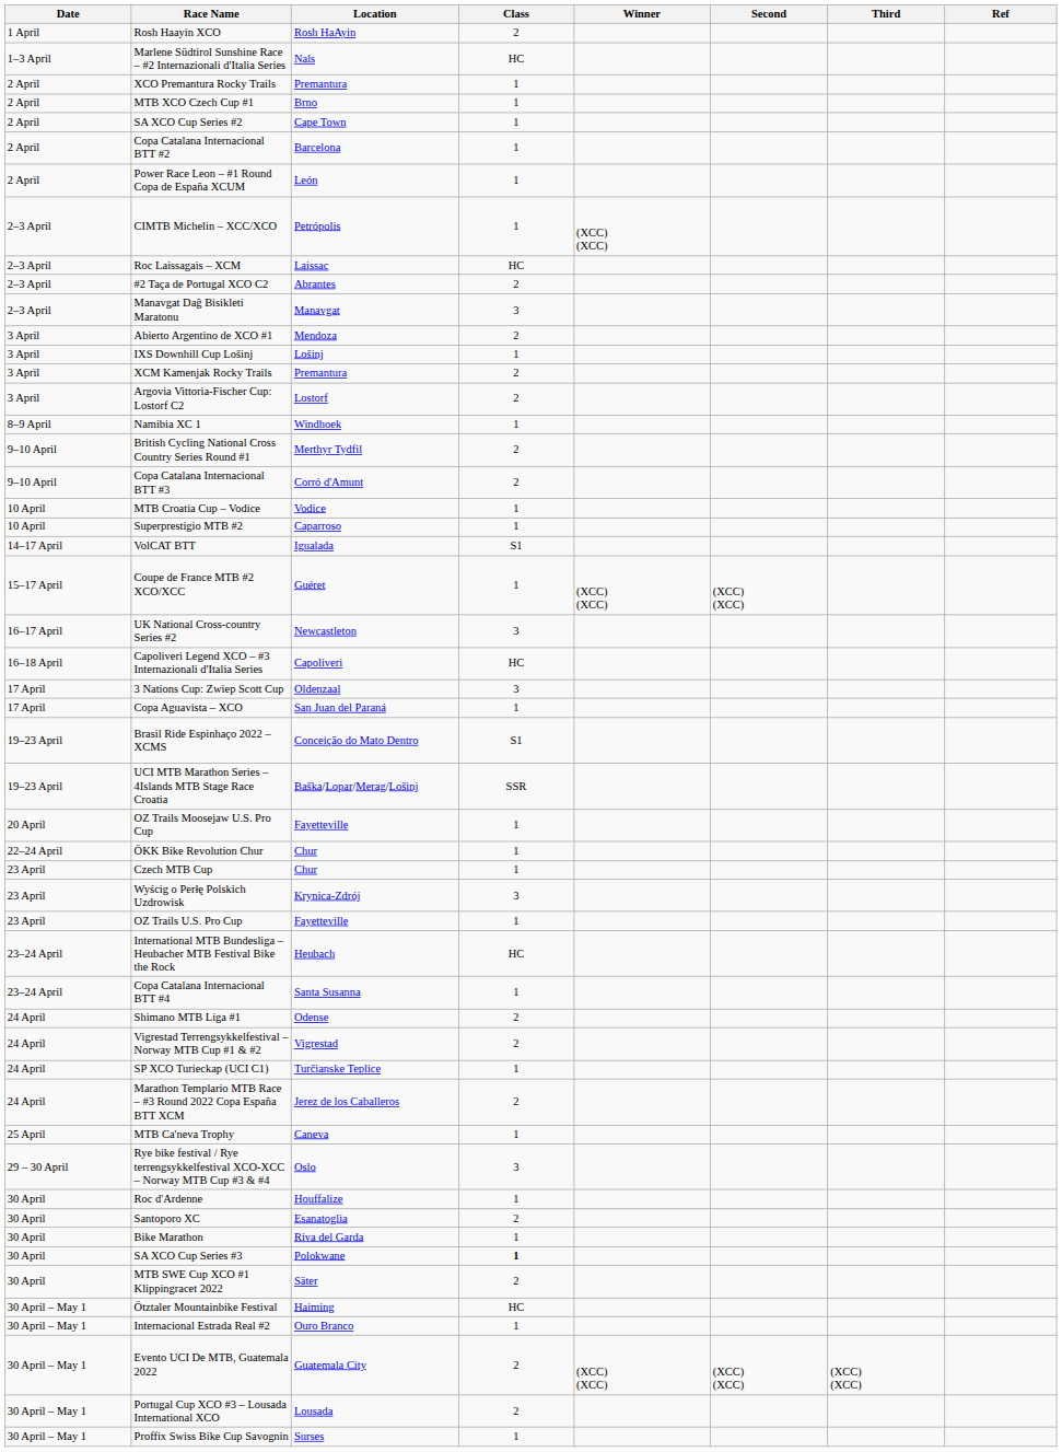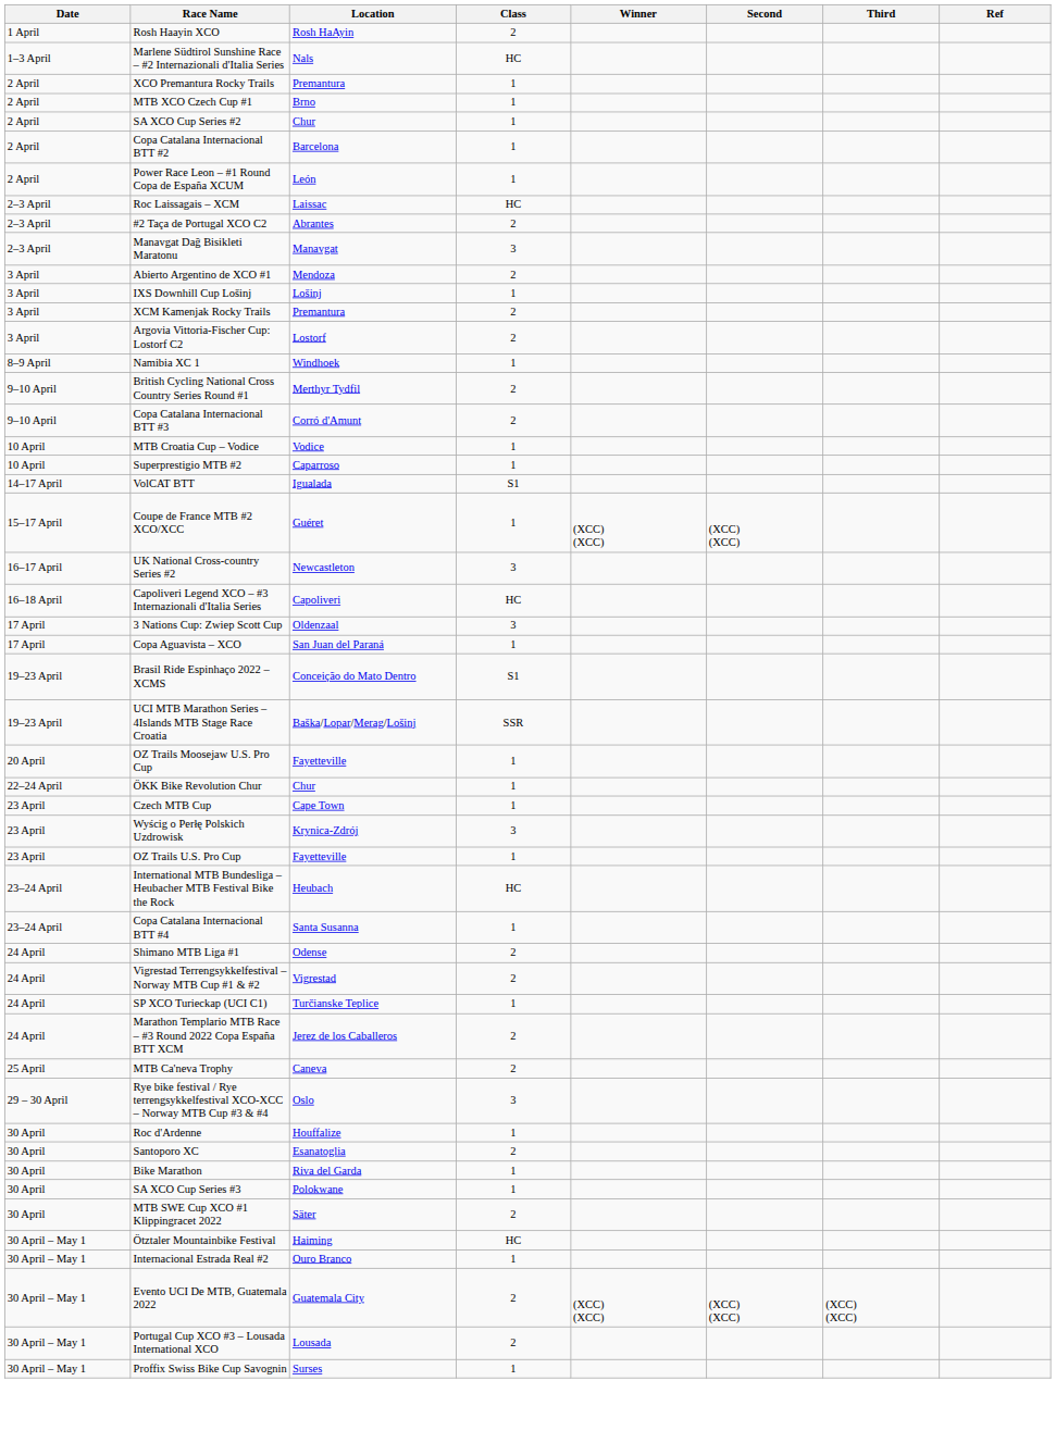SA XCO Cup Series #2 | Location: Cape Town -> Chur
- row: 2–3 April | CIMTB Michelin – XCC/XCO | Petrópolis | 1 | (XCC) (XCC)
Czech MTB Cup | Location: Chur -> Cape Town
MTB Ca'neva Trophy | Class: 1 -> 2
SA XCO Cup Series #3 | Class: bold -> normal
